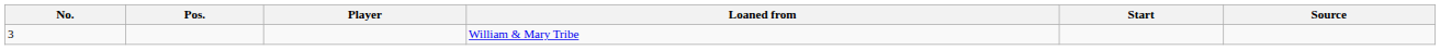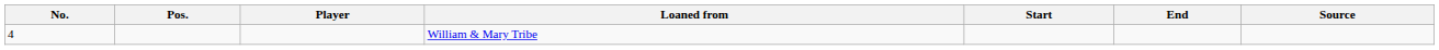+ column: End
William & Mary Tribe | No.: 3 -> 4
